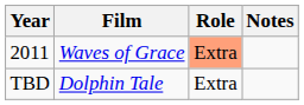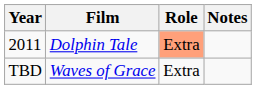2011 | Film: Waves of Grace -> Dolphin Tale
TBD | Film: Dolphin Tale -> Waves of Grace
